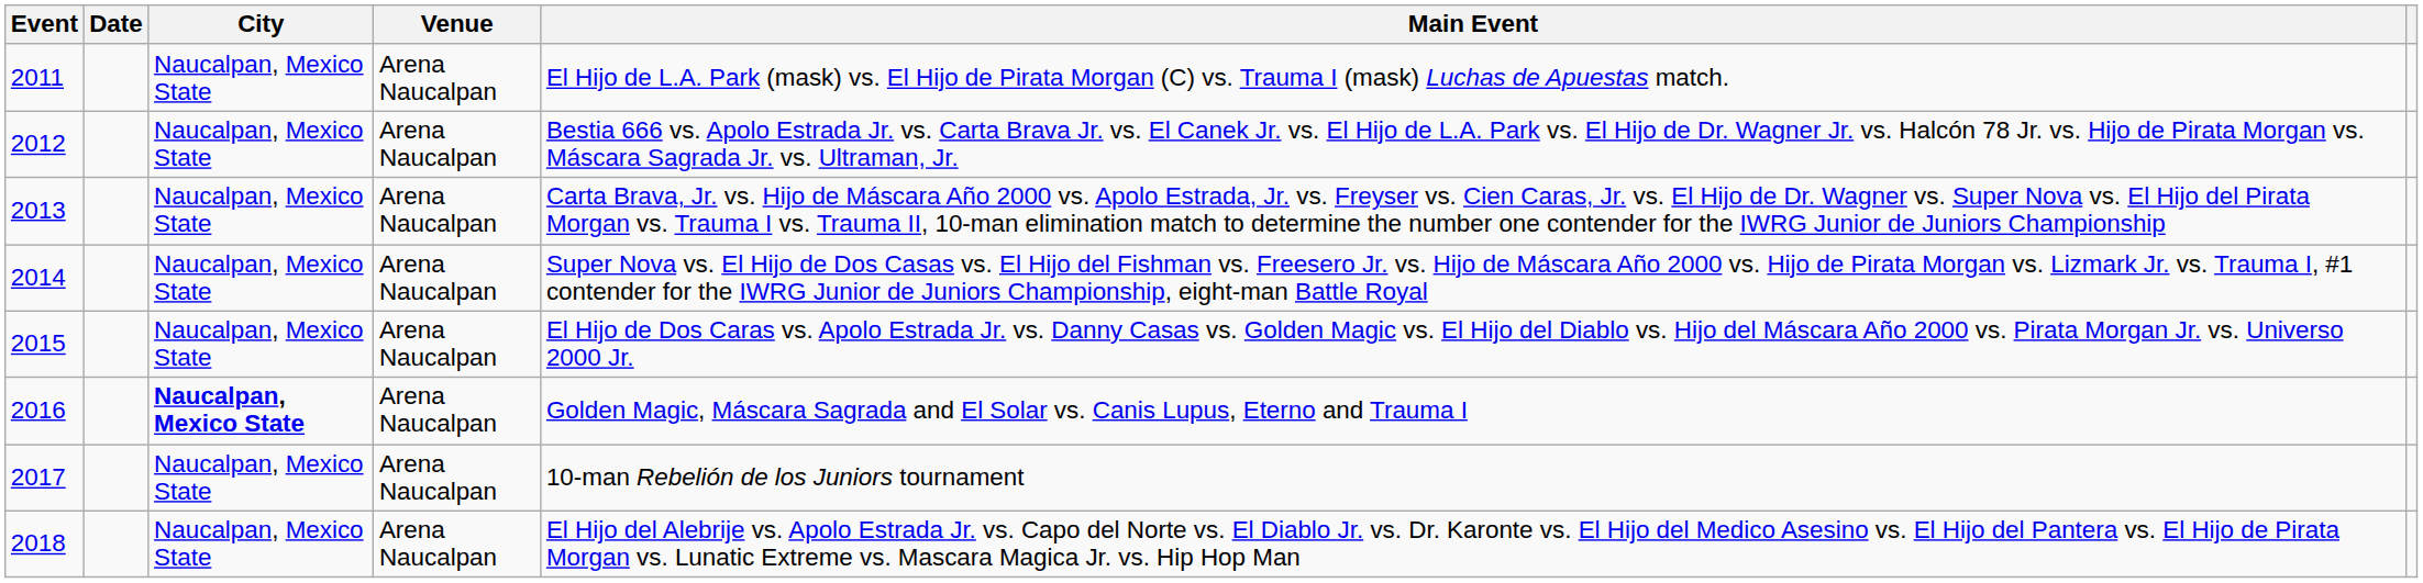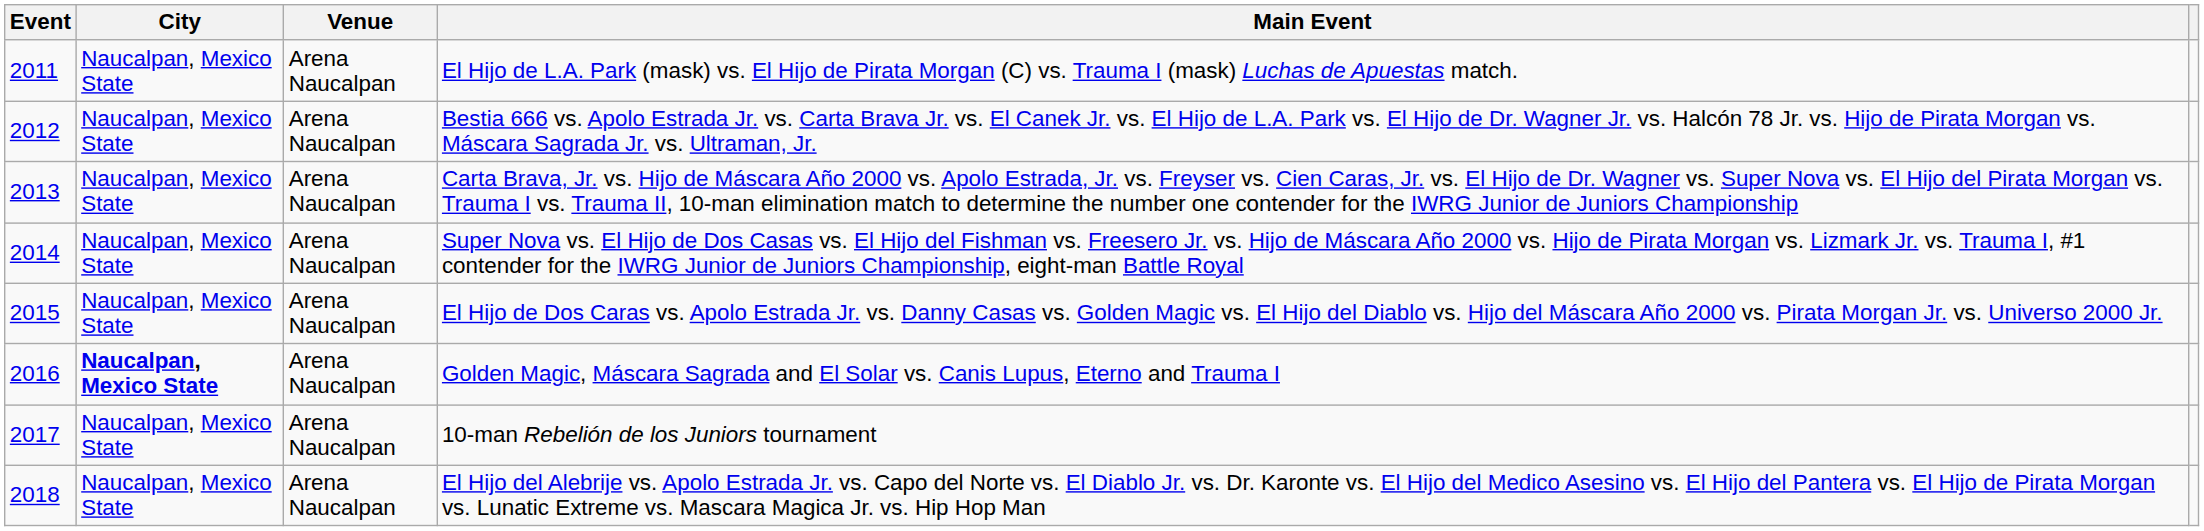- column: Date
